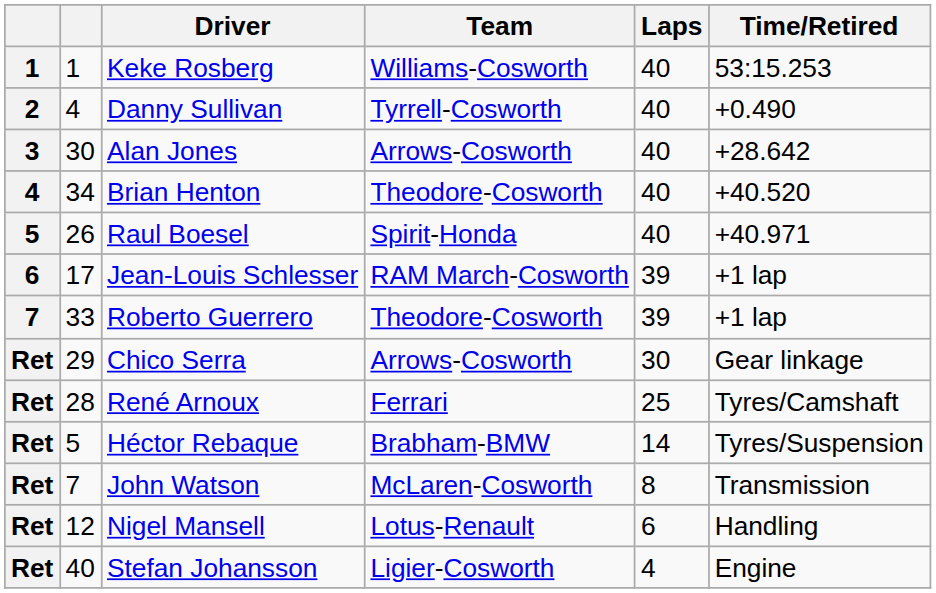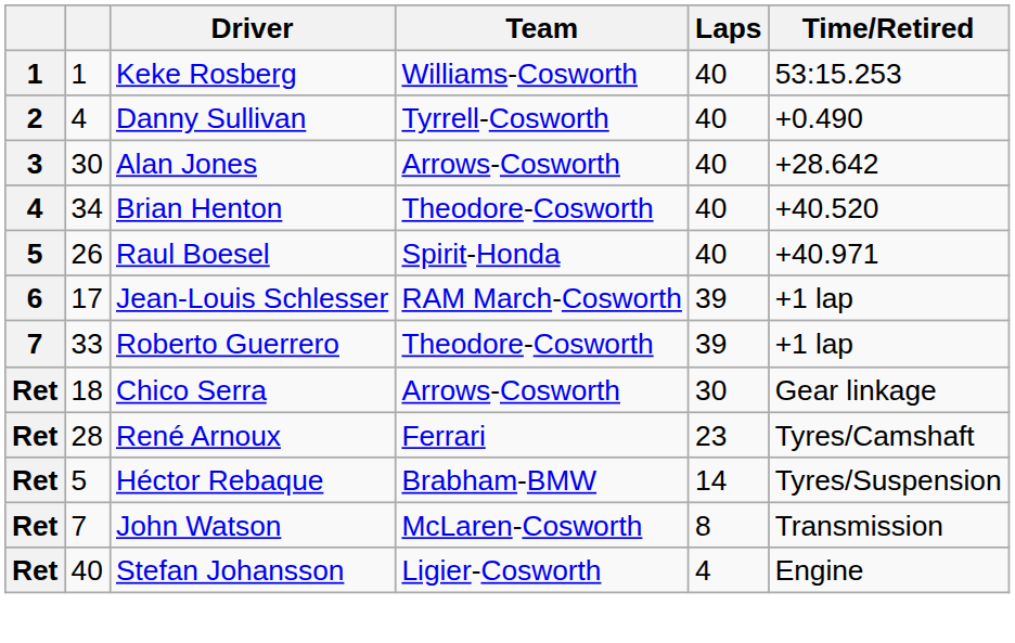Chico Serra | column 2: 29 -> 18
René Arnoux | Laps: 25 -> 23
- row: Ret | 12 | Nigel Mansell | Lotus-Renault | 6 | Handling
